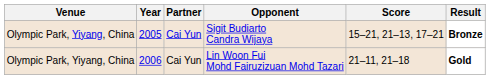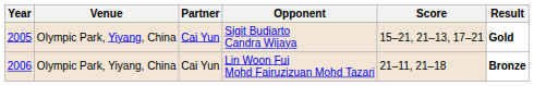columns swapped: Year <-> Venue
Sigit Budiarto Candra Wijaya | Result: Bronze -> Gold
Lin Woon Fui Mohd Fairuzizuan Mohd Tazari | Result: Gold -> Bronze
